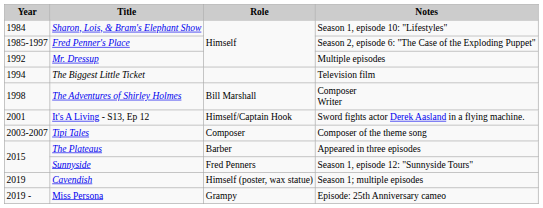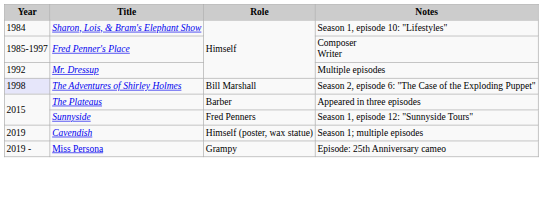Fred Penner's Place | Notes: Season 2, episode 6: "The Case of the Exploding Puppet" -> Composer Writer
- row: 1994 | The Biggest Little Ticket | Television film
The Adventures of Shirley Holmes | Year: no background -> lavender background
The Adventures of Shirley Holmes | Notes: Composer Writer -> Season 2, episode 6: "The Case of the Exploding Puppet"
- row: 2001 | It's A Living - S13, Ep 12 | Himself/Captain Hook | Sword fights actor Derek Aasland in a flying machine.
- row: 2003-2007 | Tipi Tales | Composer | Composer of the theme song
